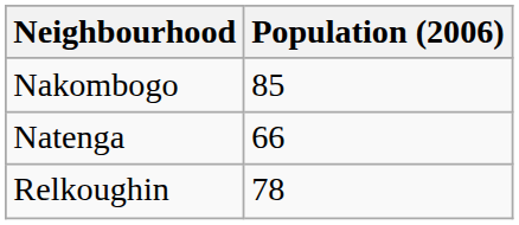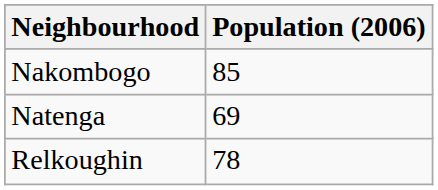Natenga | Population (2006): 66 -> 69
